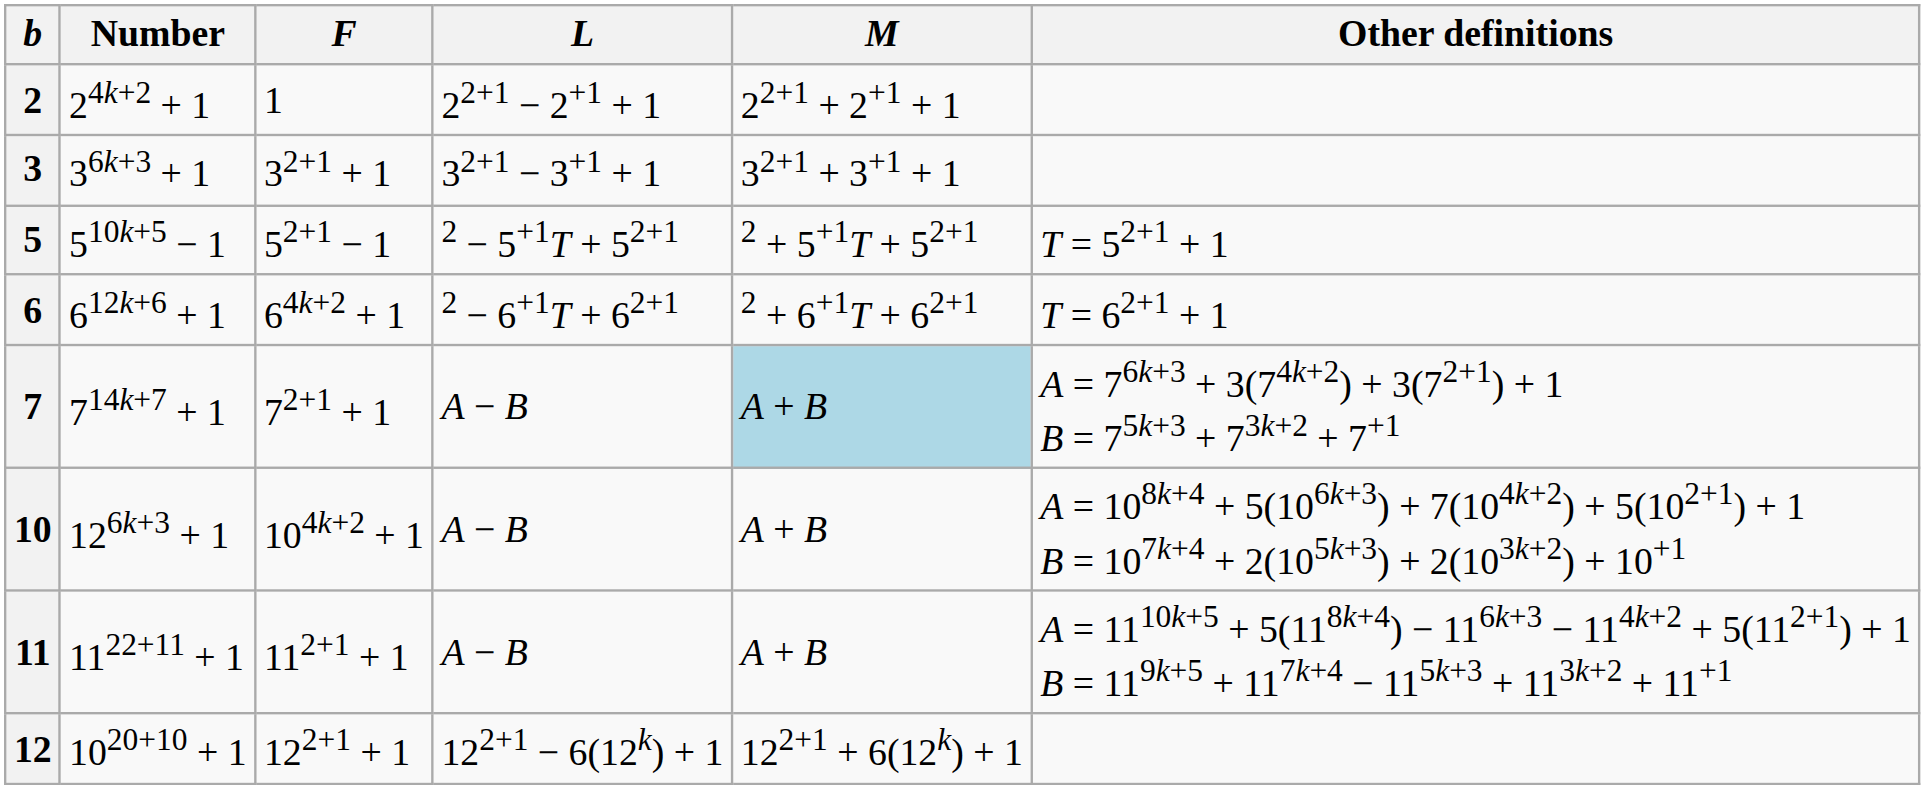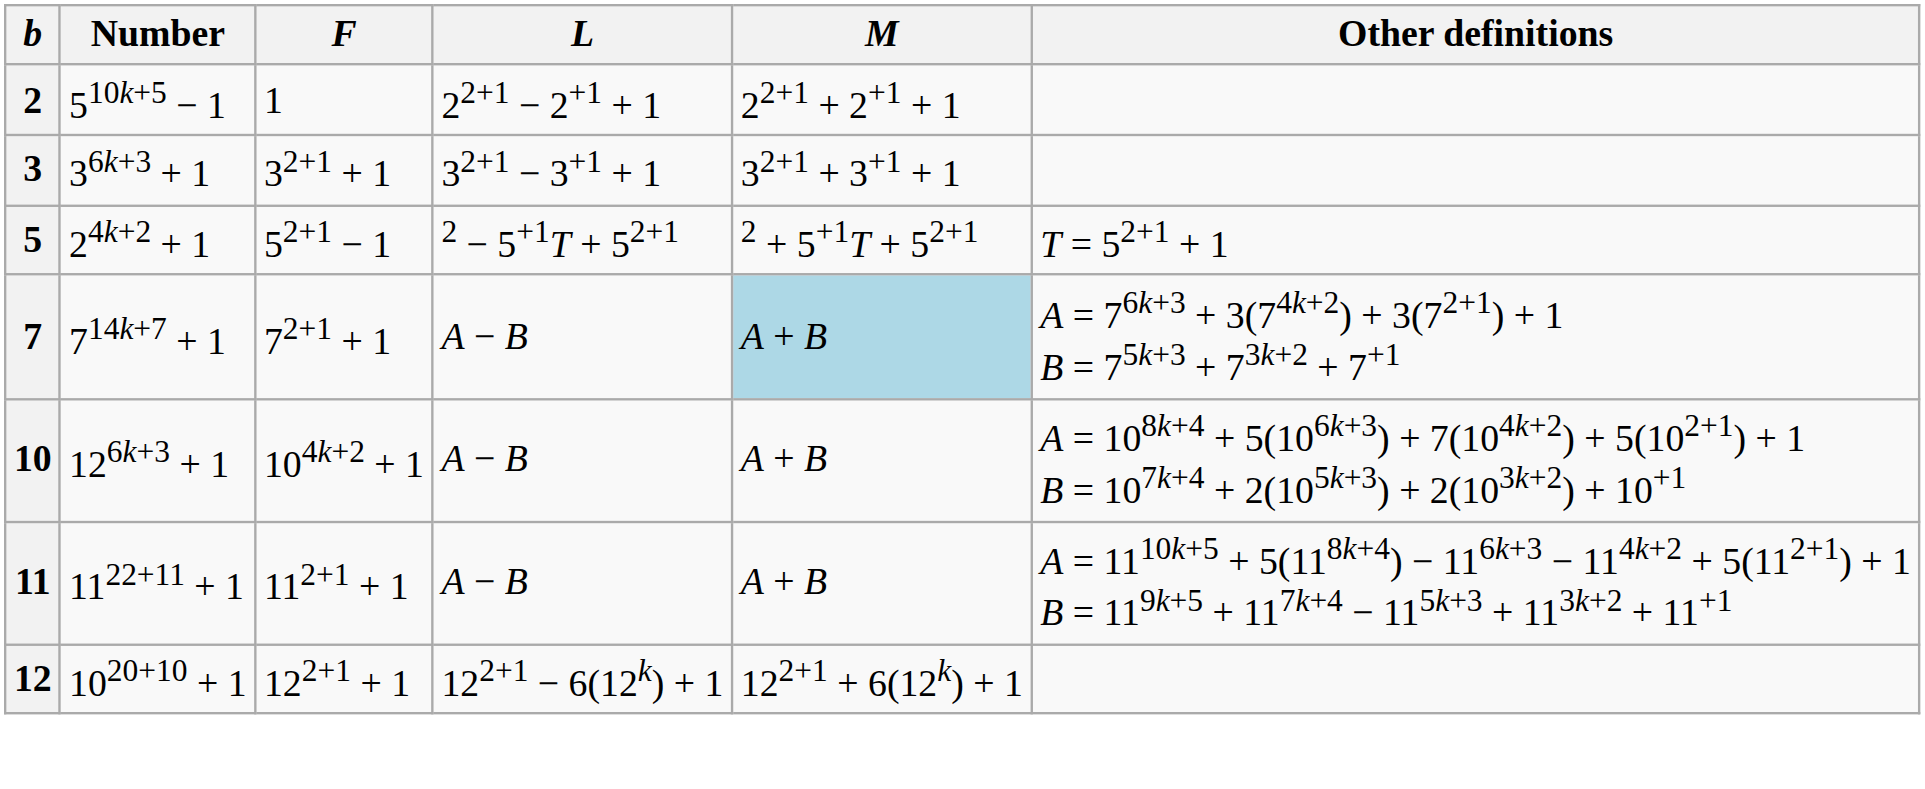2 | Number: 24k+2 + 1 -> 510k+5 − 1
5 | Number: 510k+5 − 1 -> 24k+2 + 1
- row: 6 | 612k+6 + 1 | 64k+2 + 1 | 2 − 6+1T + 62+1 | 2 + 6+1T + 62+1 | T = 62+1 + 1
